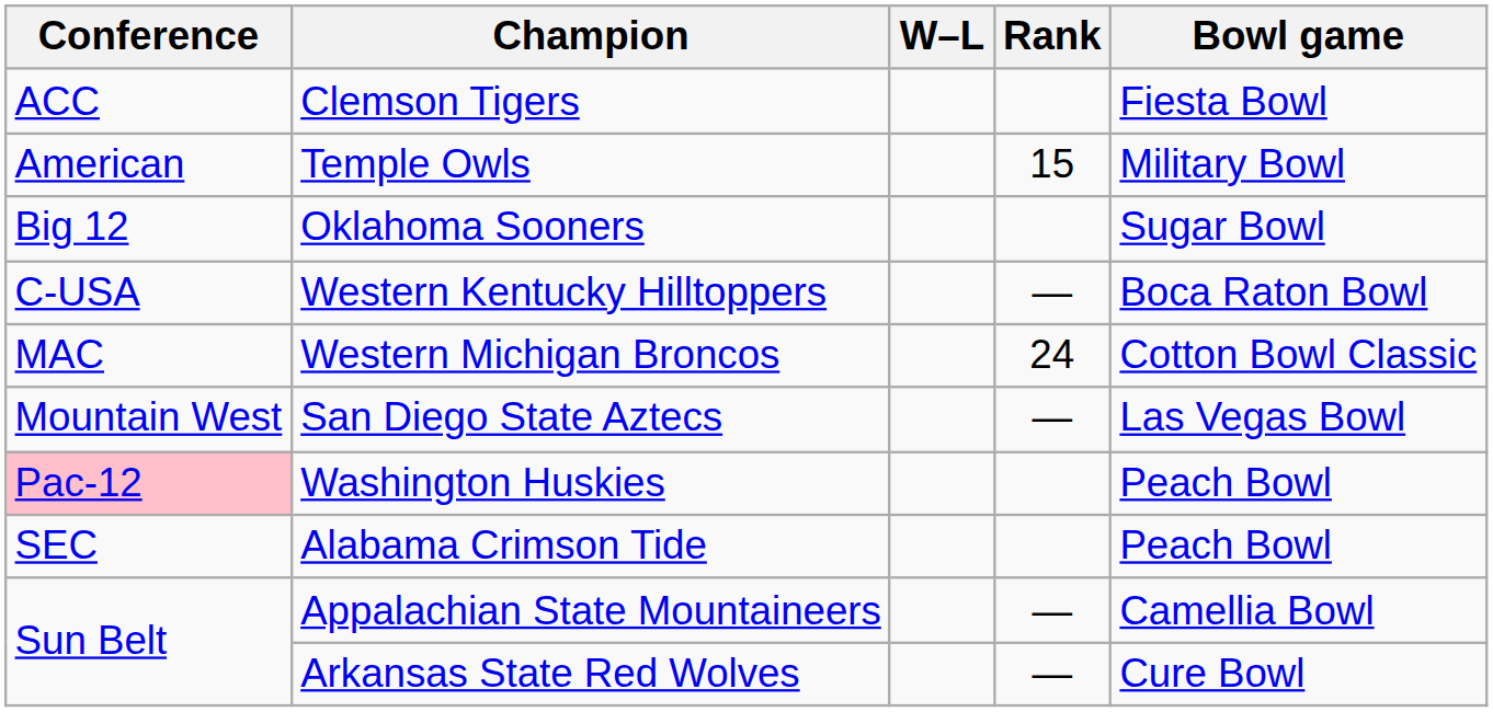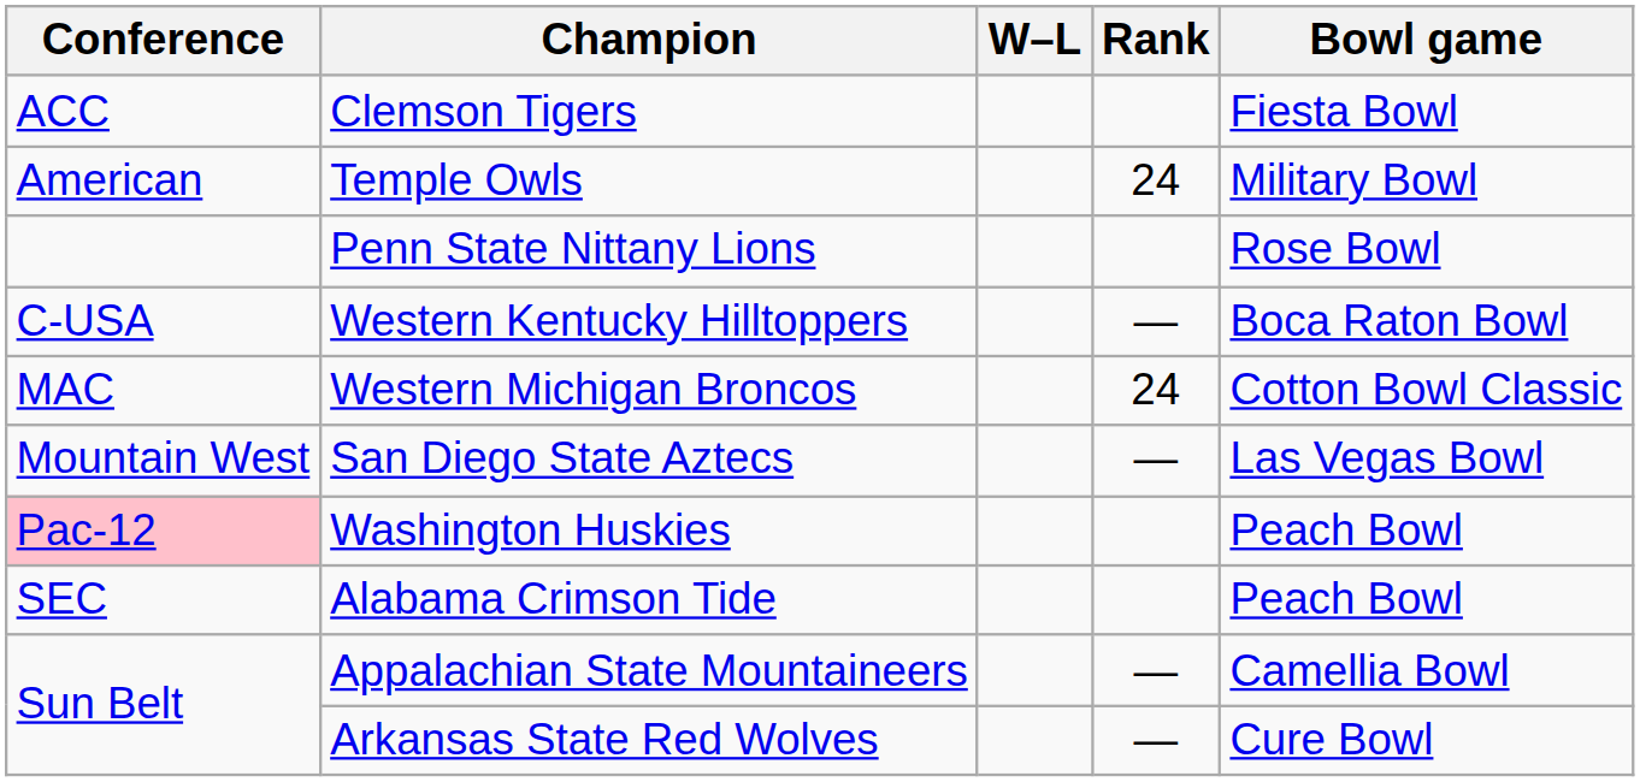Temple Owls | Rank: 15 -> 24
+ row: Penn State Nittany Lions | Rose Bowl
- row: Big 12 | Oklahoma Sooners | Sugar Bowl
